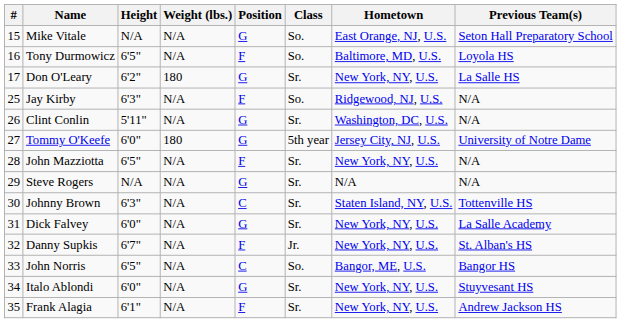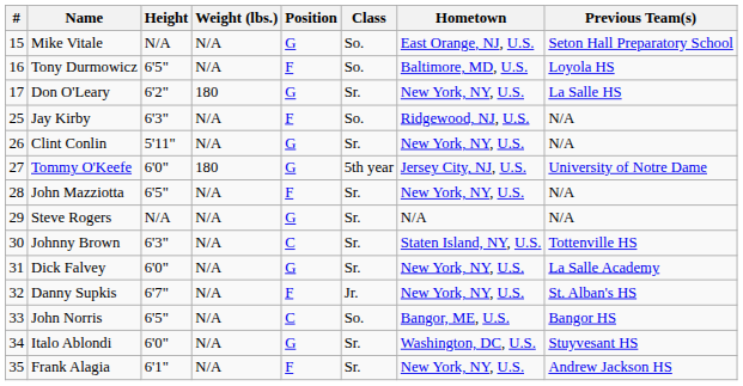Clint Conlin | Hometown: Washington, DC, U.S. -> New York, NY, U.S.
Italo Ablondi | Hometown: New York, NY, U.S. -> Washington, DC, U.S.
